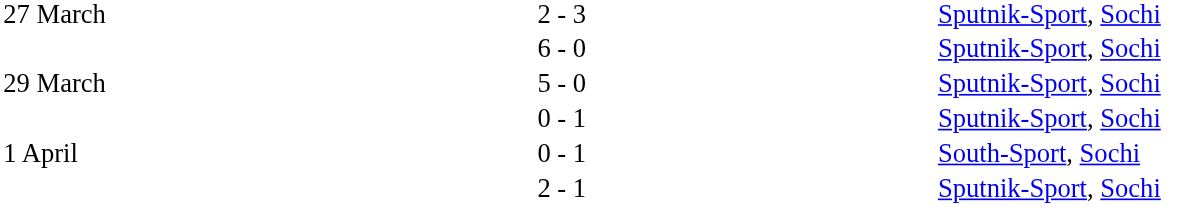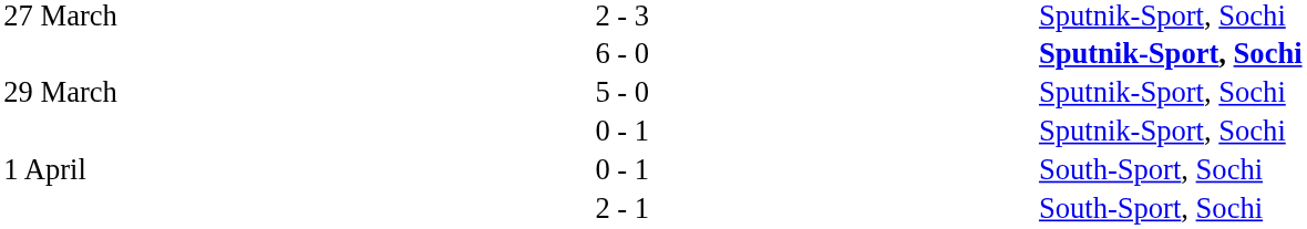6 - 0 | column 5: normal -> bold
2 - 1 | column 5: Sputnik-Sport, Sochi -> South-Sport, Sochi
